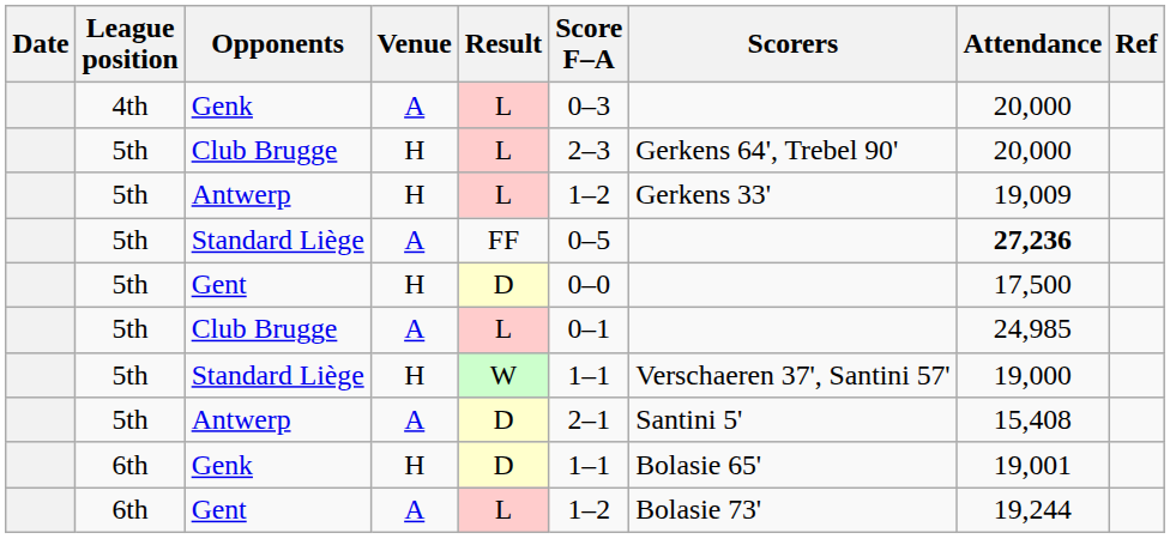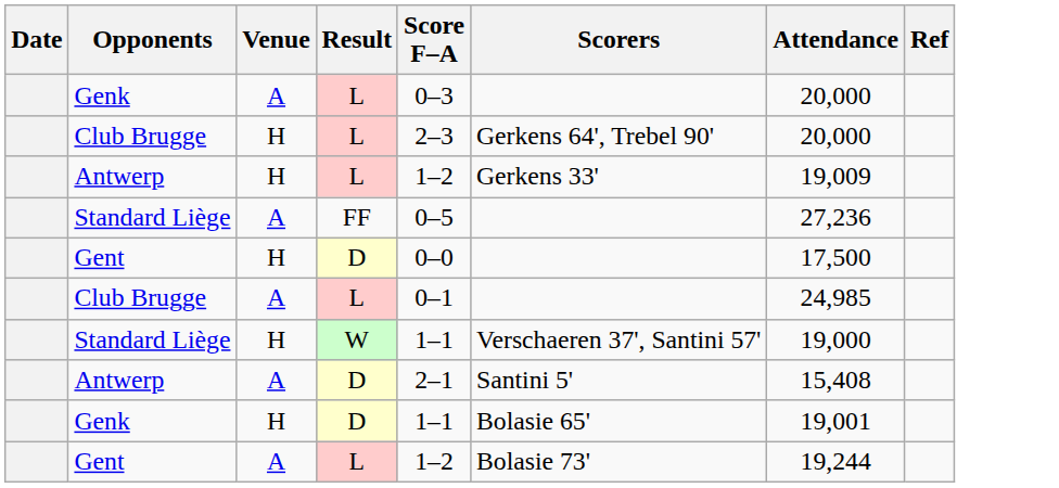- column: League position | 4th | 5th | 5th | 5th | 5th | 5th | 5th | 5th | 6th | 6th
Standard Liège / A | Attendance: bold -> normal
